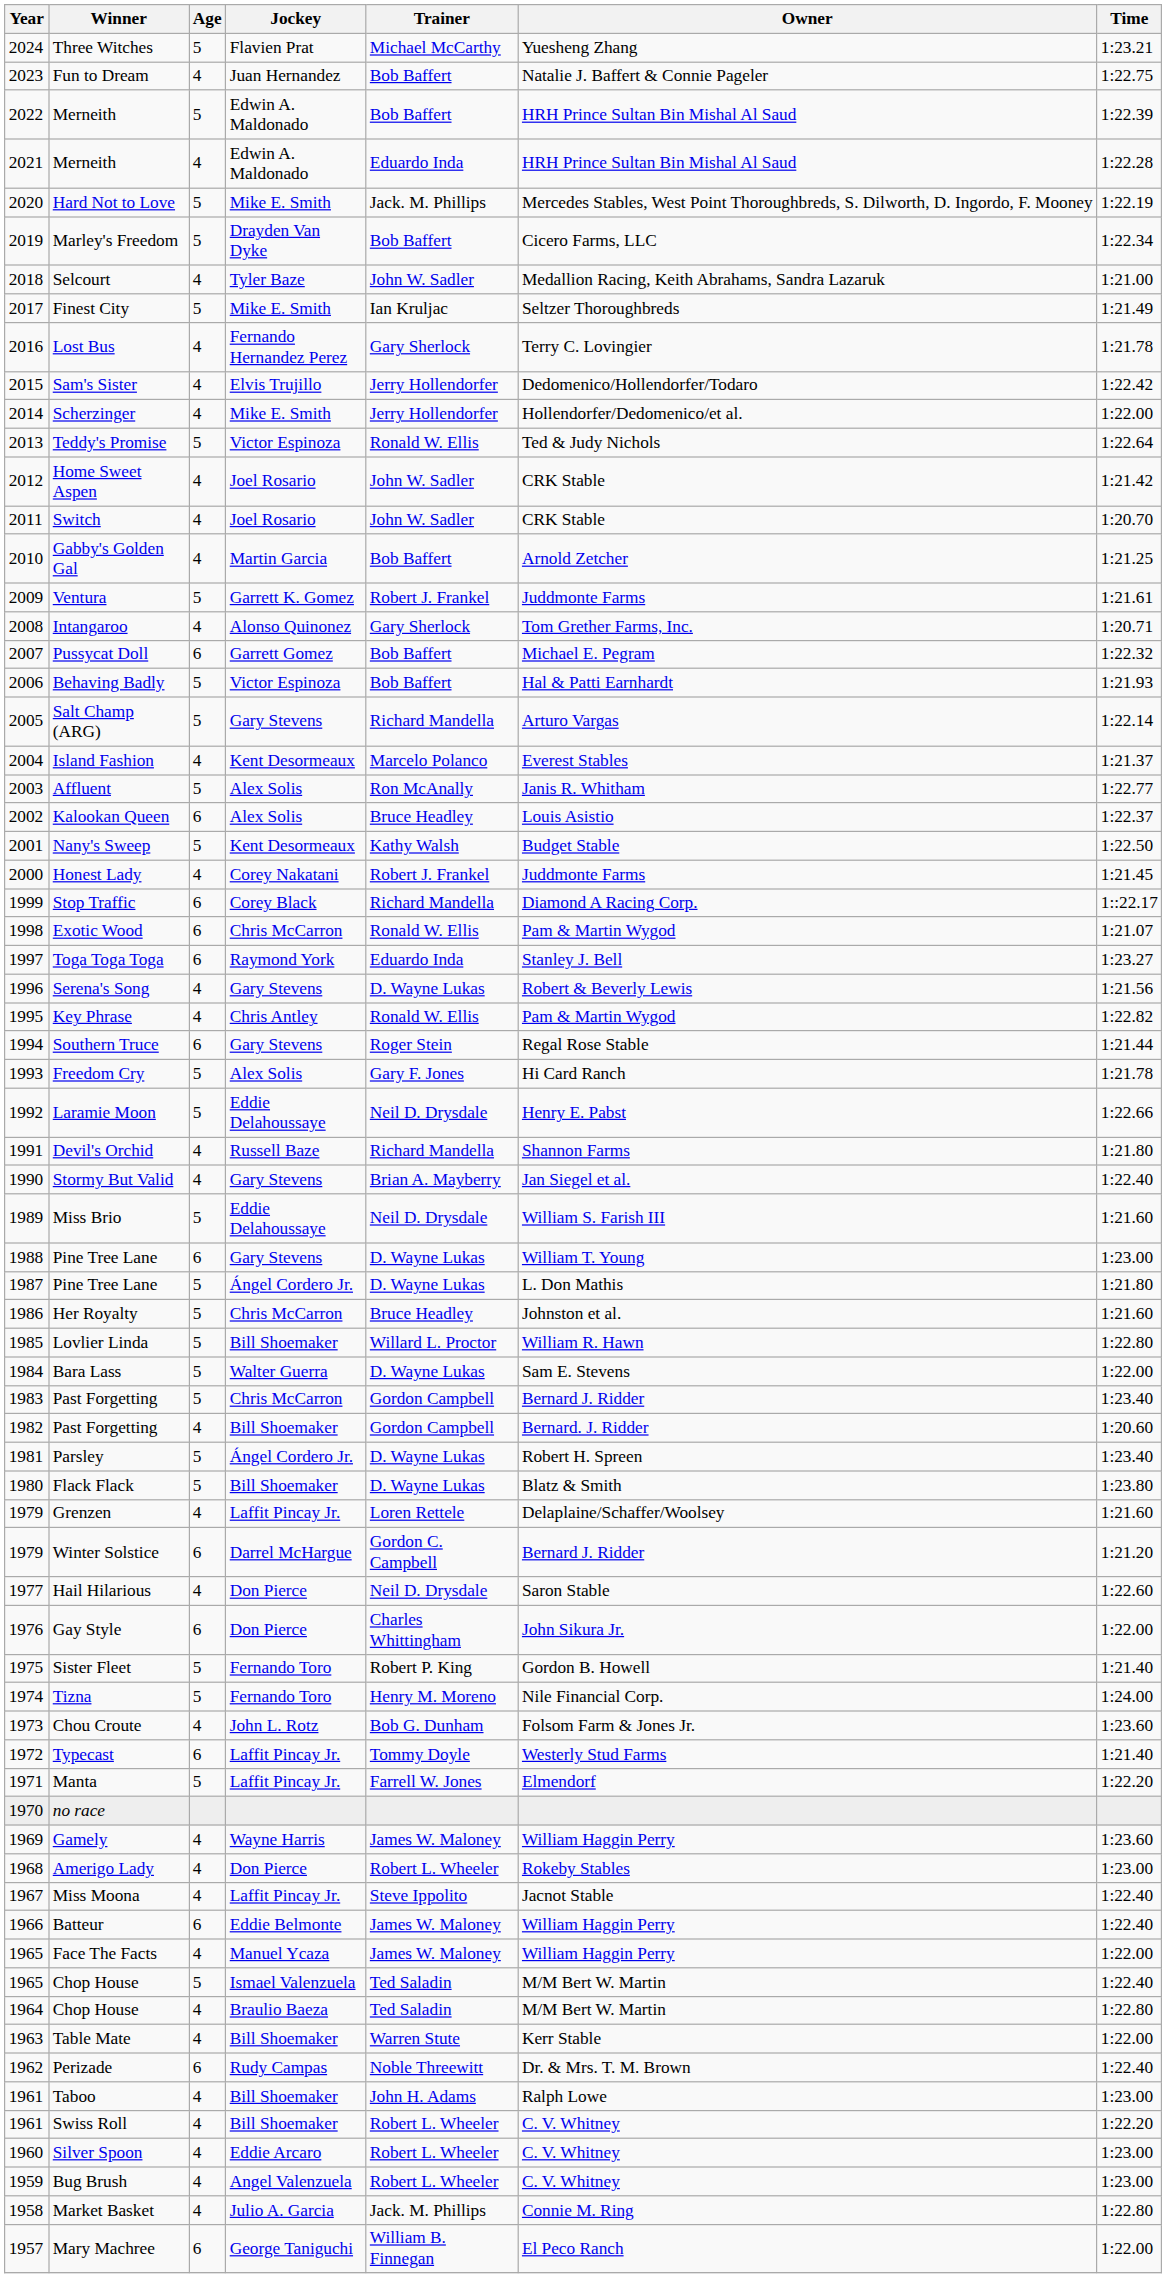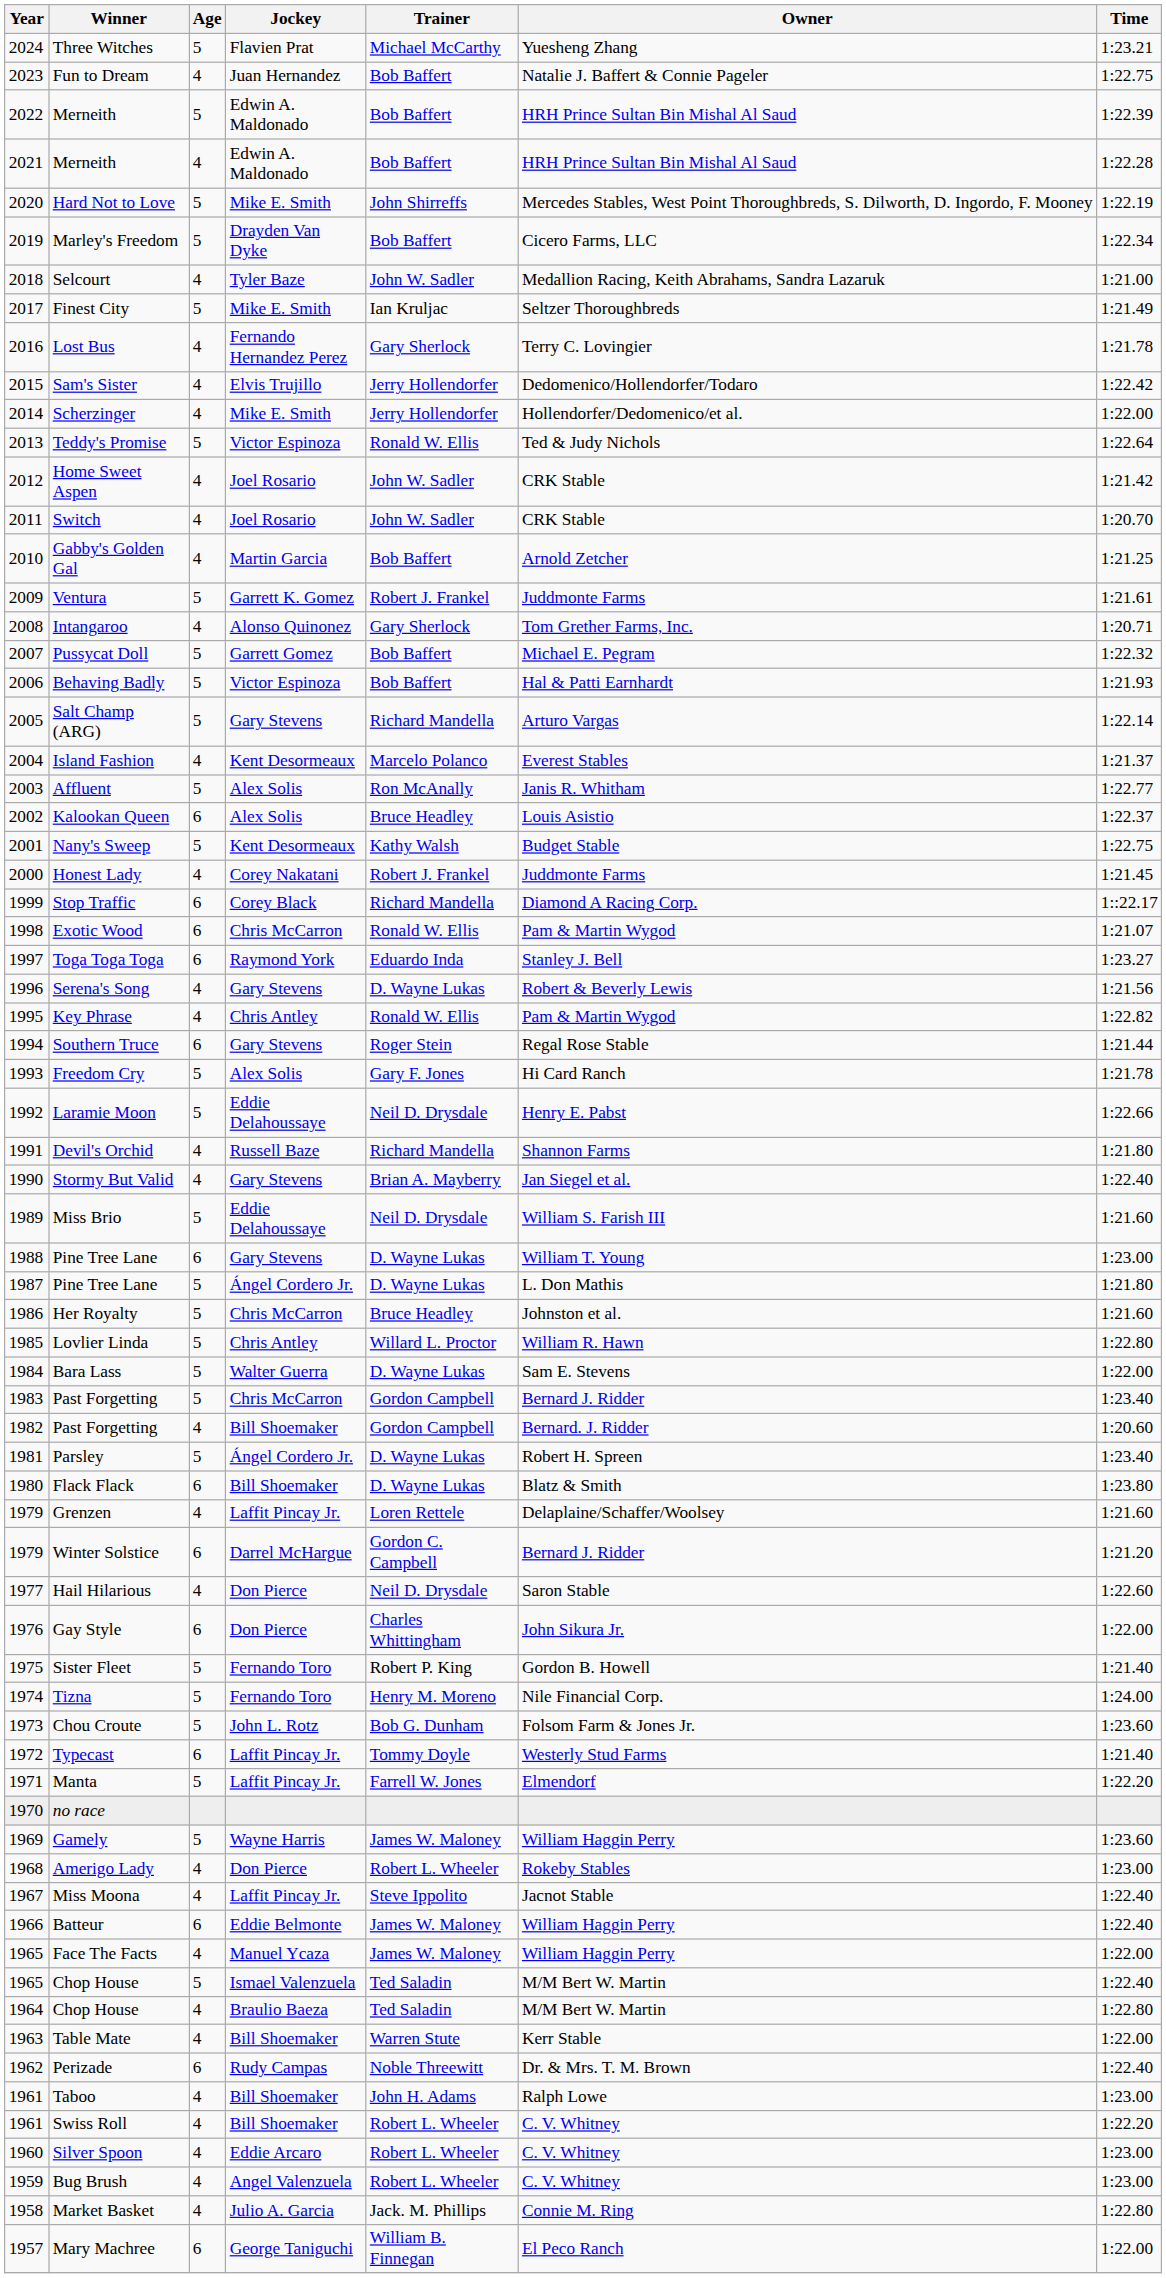2021 / Merneith | Trainer: Eduardo Inda -> Bob Baffert
Hard Not to Love | Trainer: Jack. M. Phillips -> John Shirreffs
Pussycat Doll | Age: 6 -> 5
Nany's Sweep | Time: 1:22.50 -> 1:22.75
Lovlier Linda | Jockey: Bill Shoemaker -> Chris Antley
Flack Flack | Age: 5 -> 6
Chou Croute | Age: 4 -> 5
Gamely | Age: 4 -> 5
